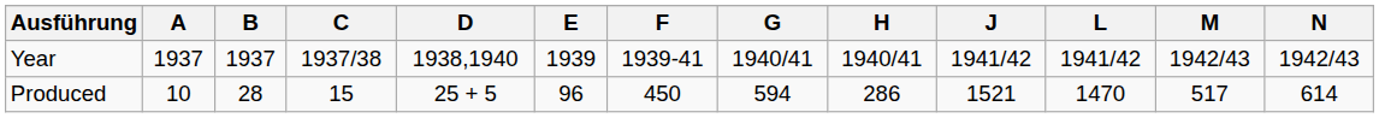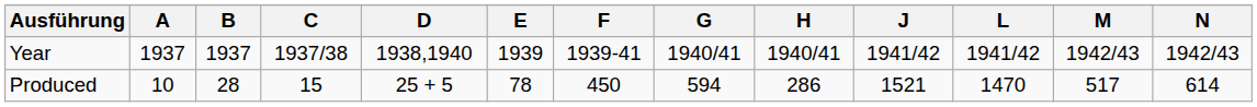Produced | E: 96 -> 78
